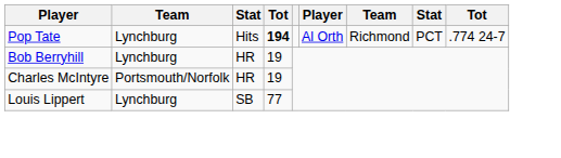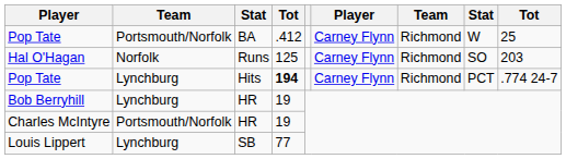+ row: Pop Tate | Portsmouth/Norfolk | BA | .412 | Carney Flynn | Richmond | W | 25
+ row: Hal O'Hagan | Norfolk | Runs | 125 | Carney Flynn | Richmond | SO | 203
Pop Tate / Hits | column 6: Al Orth -> Carney Flynn
